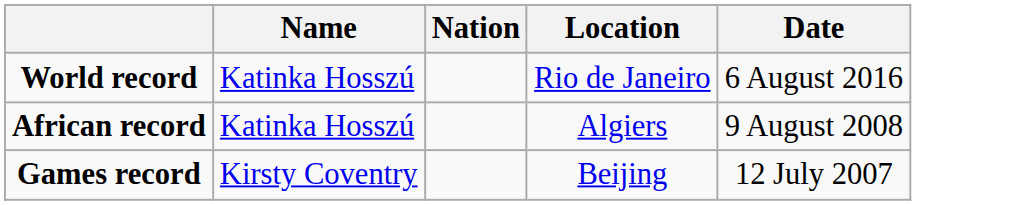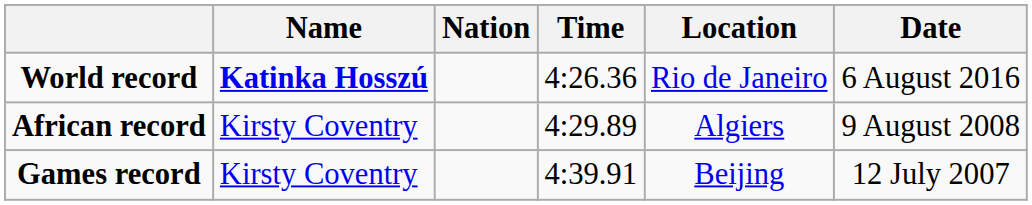+ column: Time | 4:26.36 | 4:29.89 | 4:39.91
World record | Name: normal -> bold
African record | Name: Katinka Hosszú -> Kirsty Coventry
